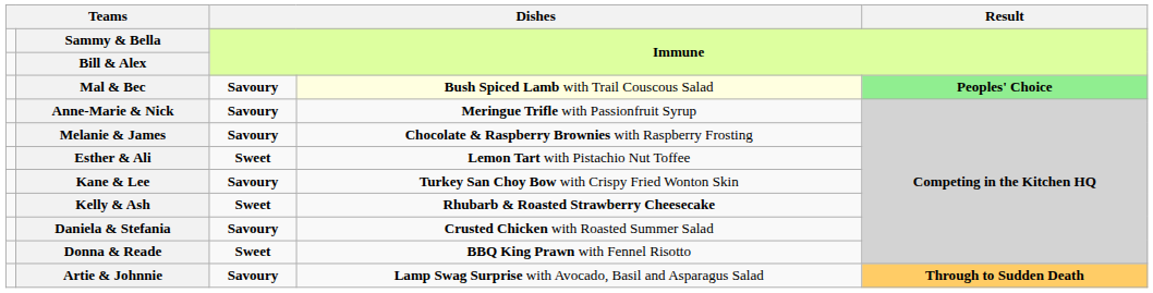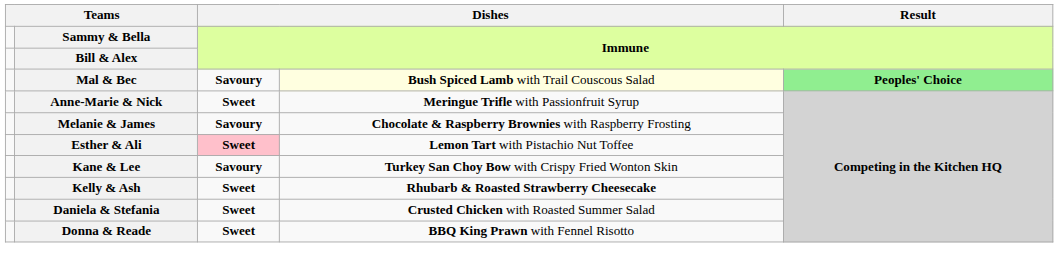Anne-Marie & Nick | column 3: Savoury -> Sweet
Esther & Ali | column 3: no background -> pink background
Daniela & Stefania | column 3: Savoury -> Sweet
- row: Artie & Johnnie | Savoury | Lamp Swag Surprise with Avocado, Basil and Asparagus Salad | Through to Sudden Death
